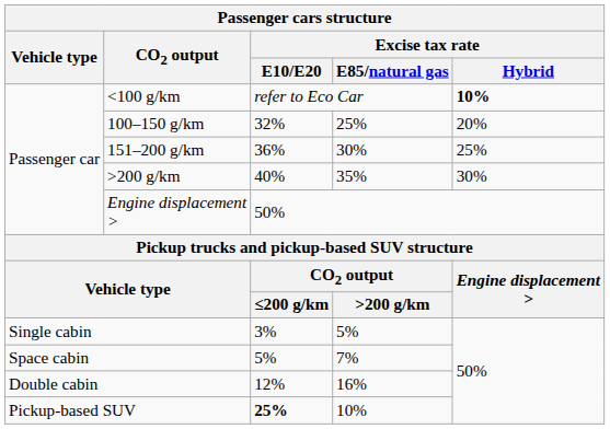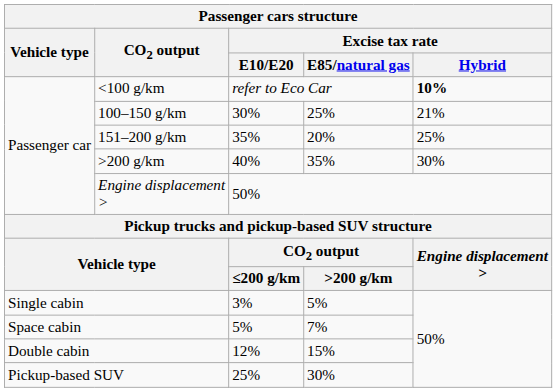100–150 g/km | Excise tax rate / E10/E20: 32% -> 30%
100–150 g/km | Excise tax rate / Hybrid: 20% -> 21%
151–200 g/km | Excise tax rate / E10/E20: 36% -> 35%
151–200 g/km | Excise tax rate / E85/natural gas: 30% -> 20%
Double cabin | Excise tax rate / E85/natural gas: 16% -> 15%
Pickup-based SUV | Excise tax rate / E10/E20: bold -> normal
Pickup-based SUV | Excise tax rate / E85/natural gas: 10% -> 30%
